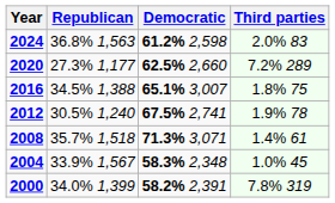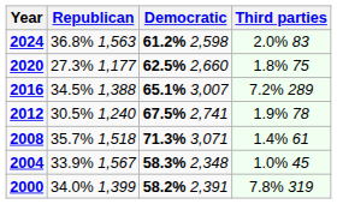2020 | Third parties: 7.2% 289 -> 1.8% 75
2016 | Third parties: 1.8% 75 -> 7.2% 289
